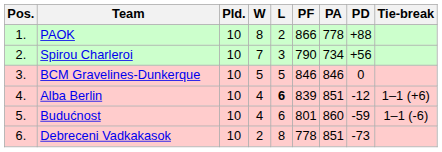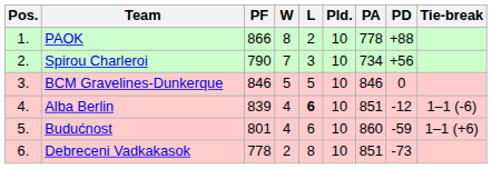columns swapped: Pld. <-> PF
Alba Berlin | Tie-break: 1–1 (+6) -> 1–1 (-6)
Budućnost | Tie-break: 1–1 (-6) -> 1–1 (+6)
